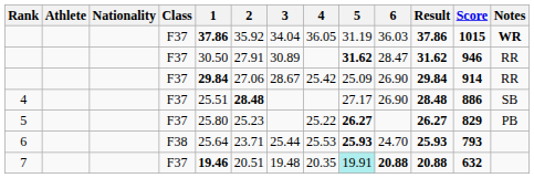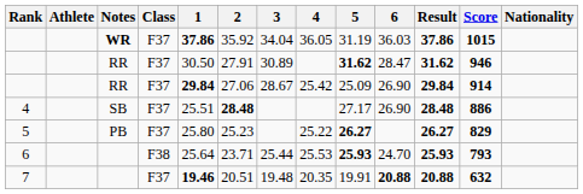columns swapped: Nationality <-> Notes
7 | 5: paleturquoise background -> no background
